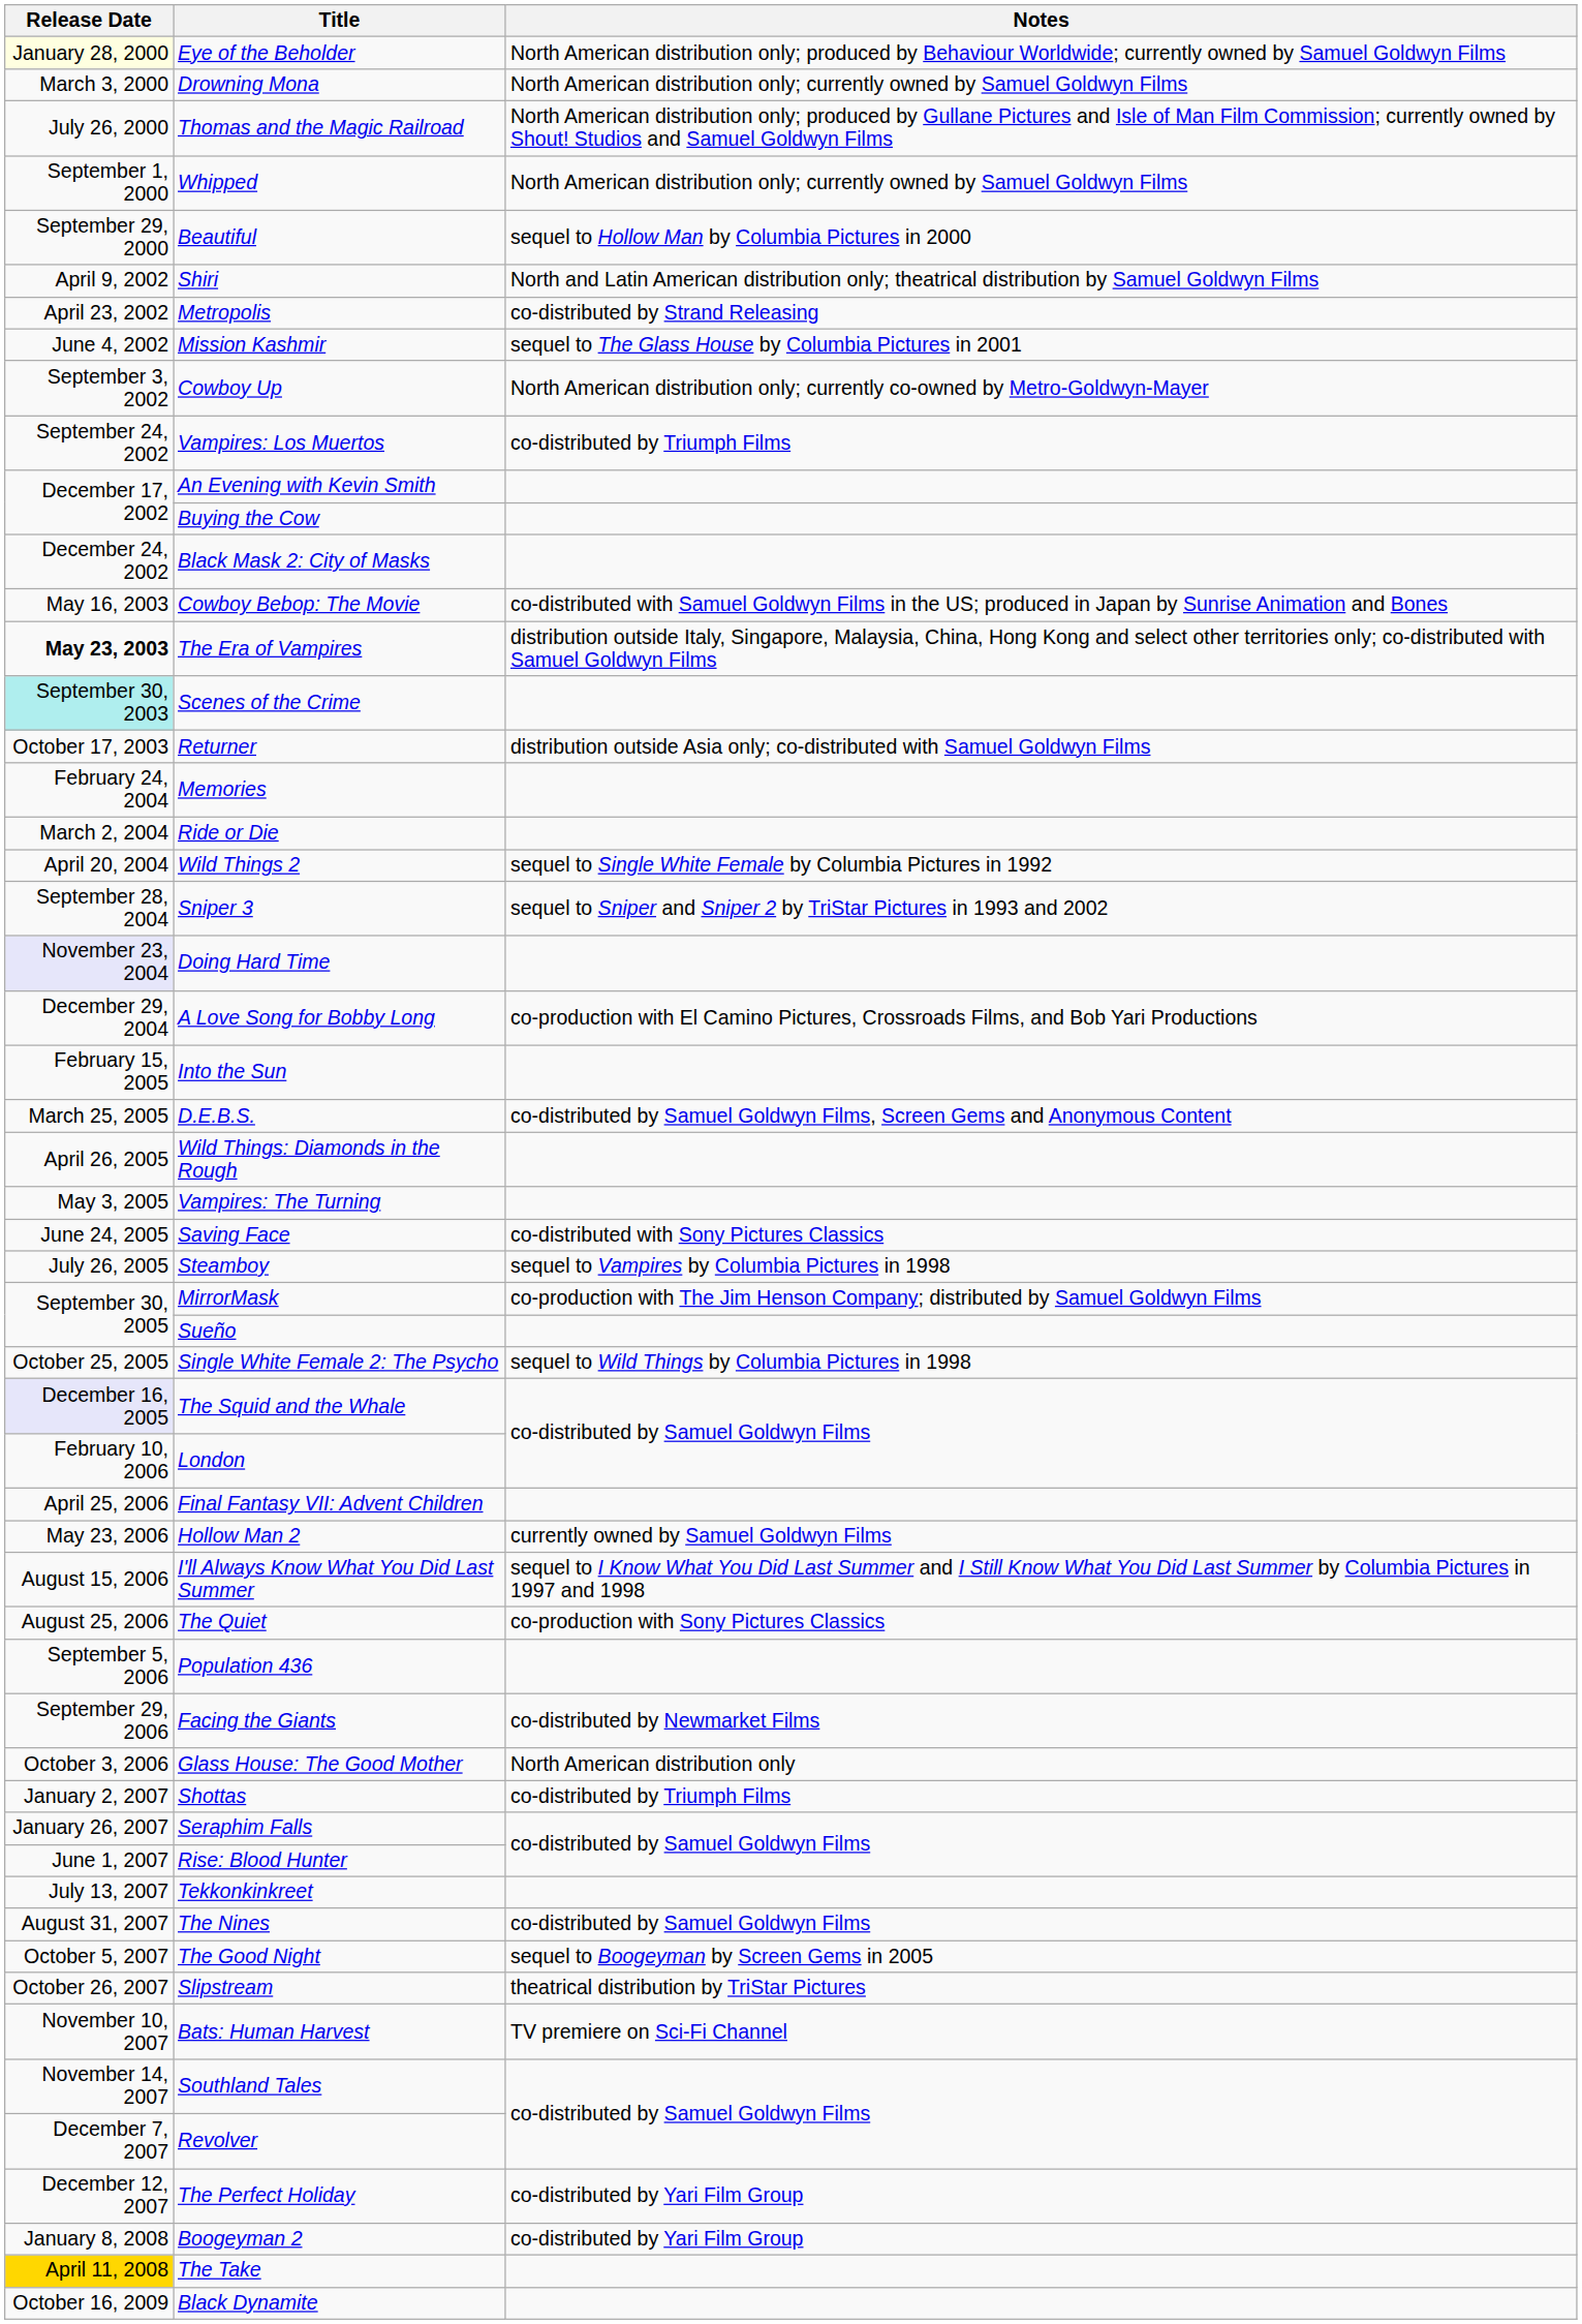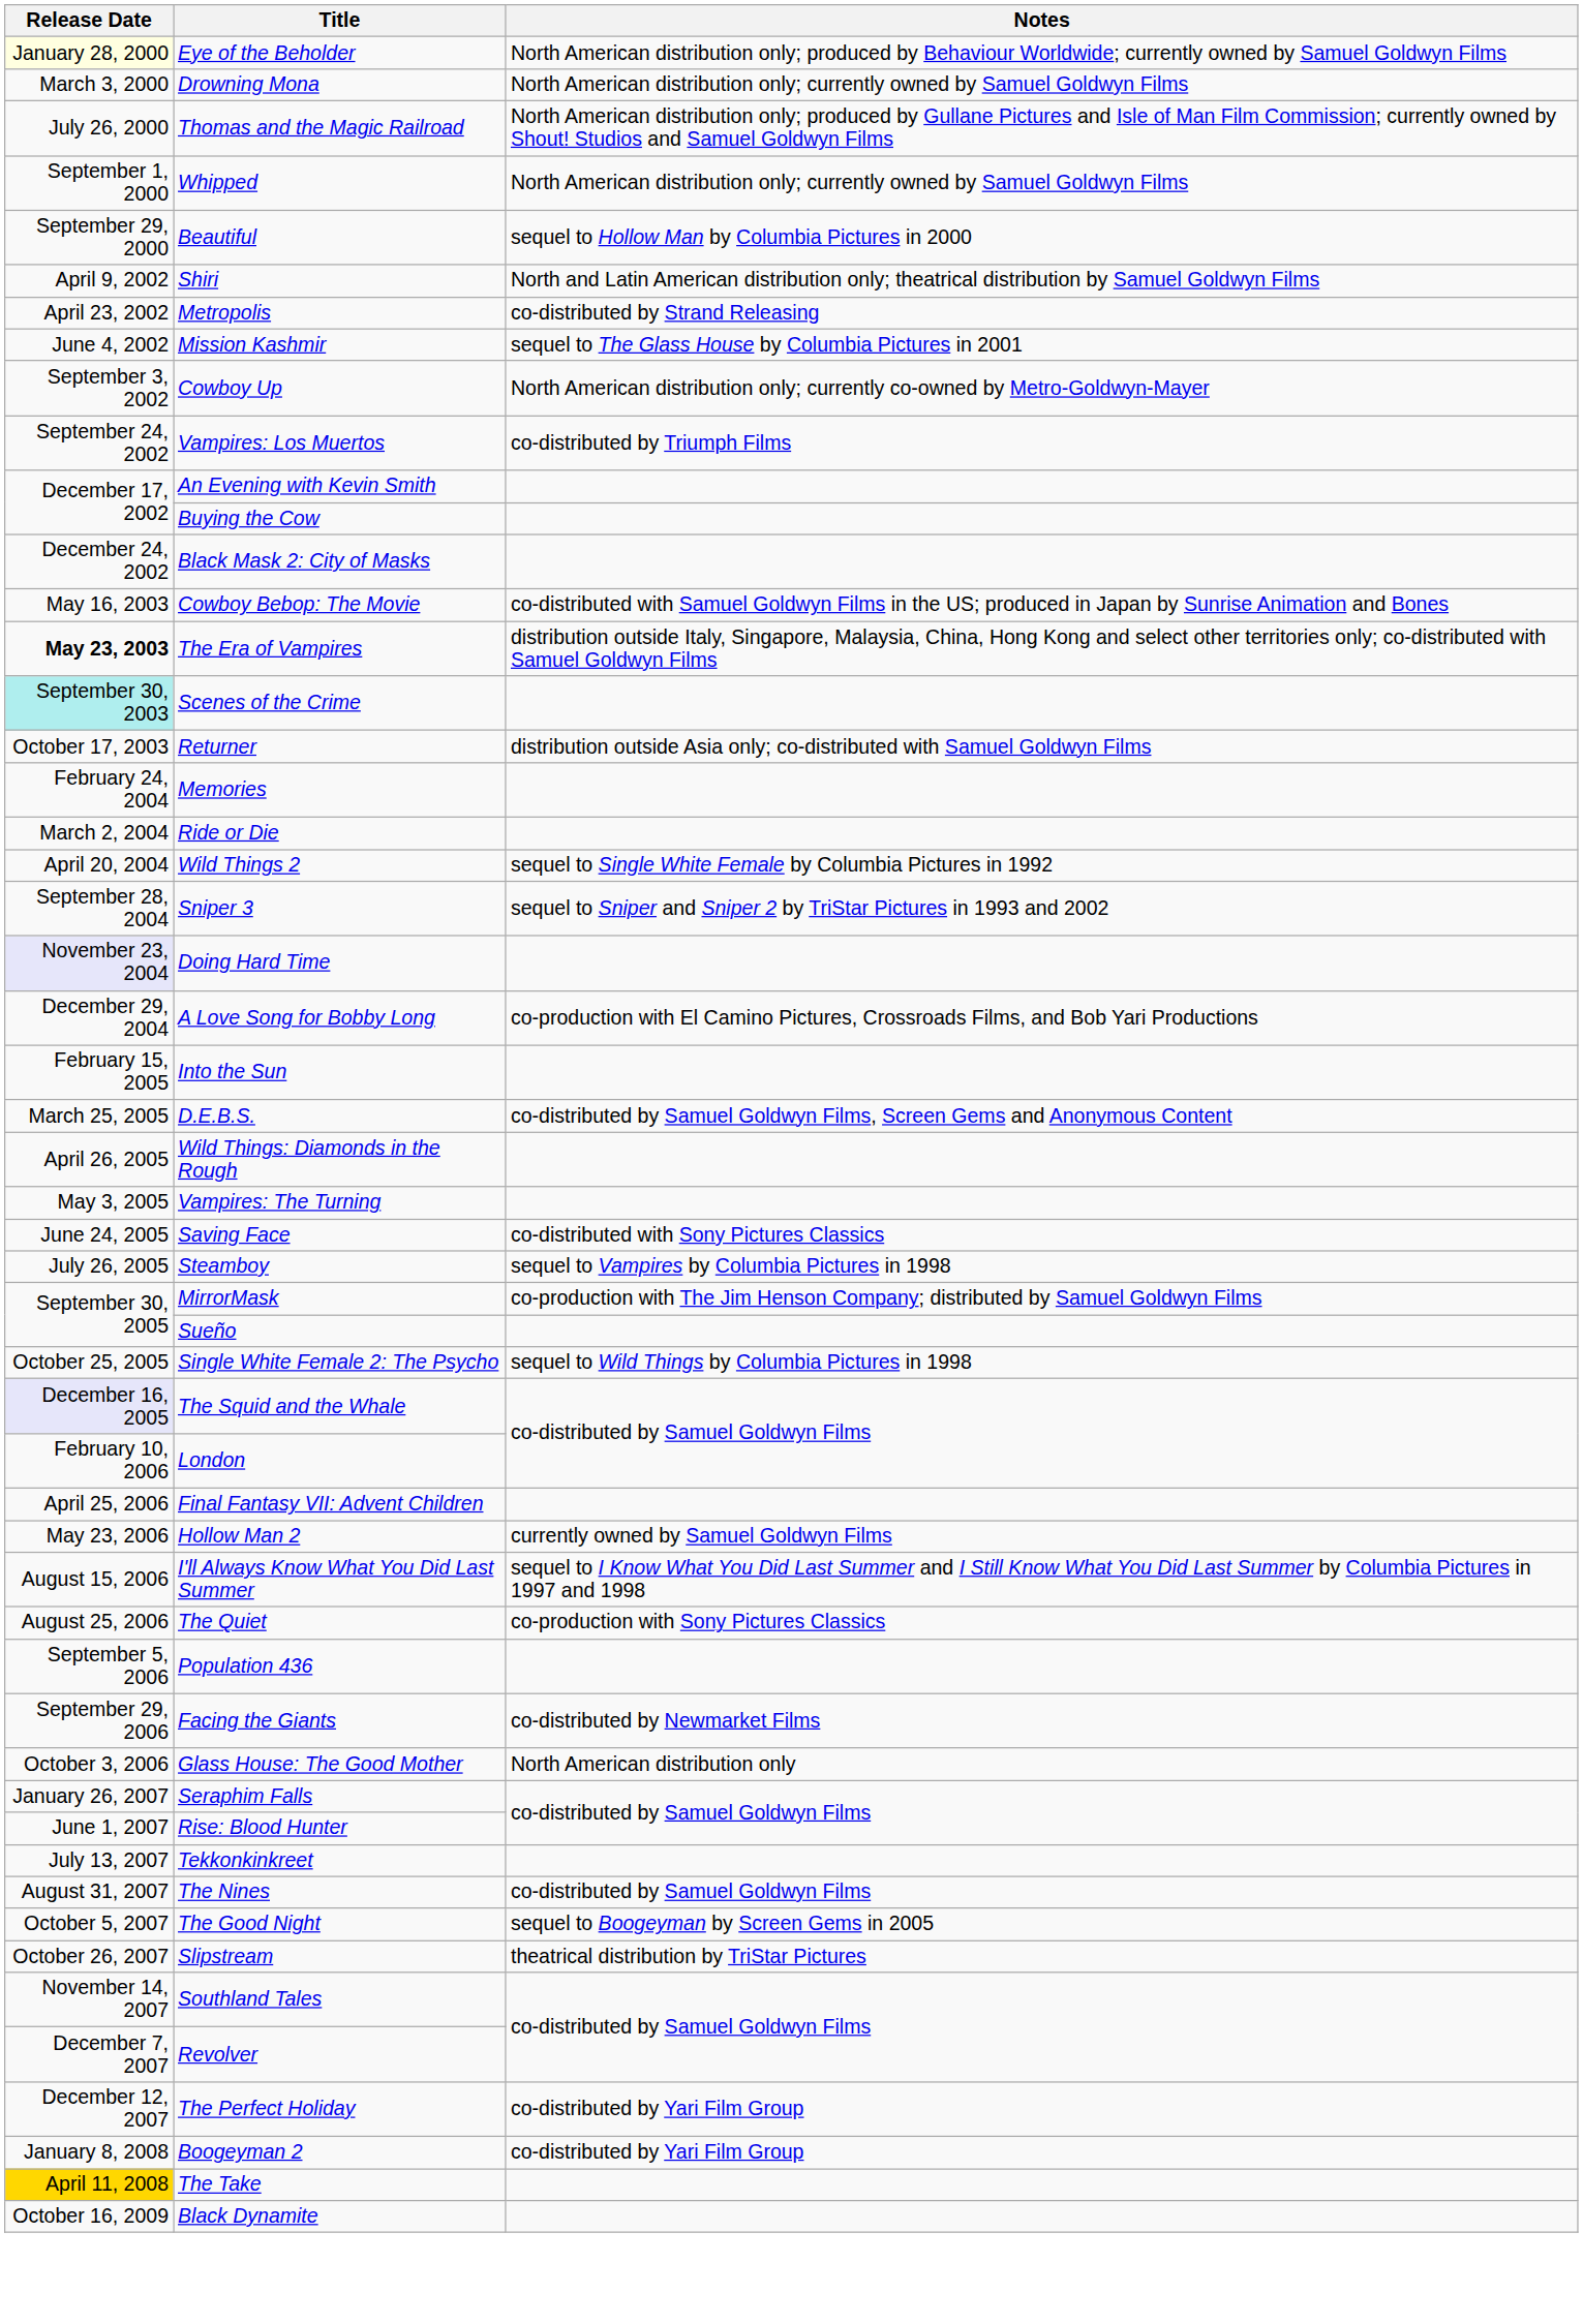- row: January 2, 2007 | Shottas | co-distributed by Triumph Films
- row: November 10, 2007 | Bats: Human Harvest | TV premiere on Sci-Fi Channel
